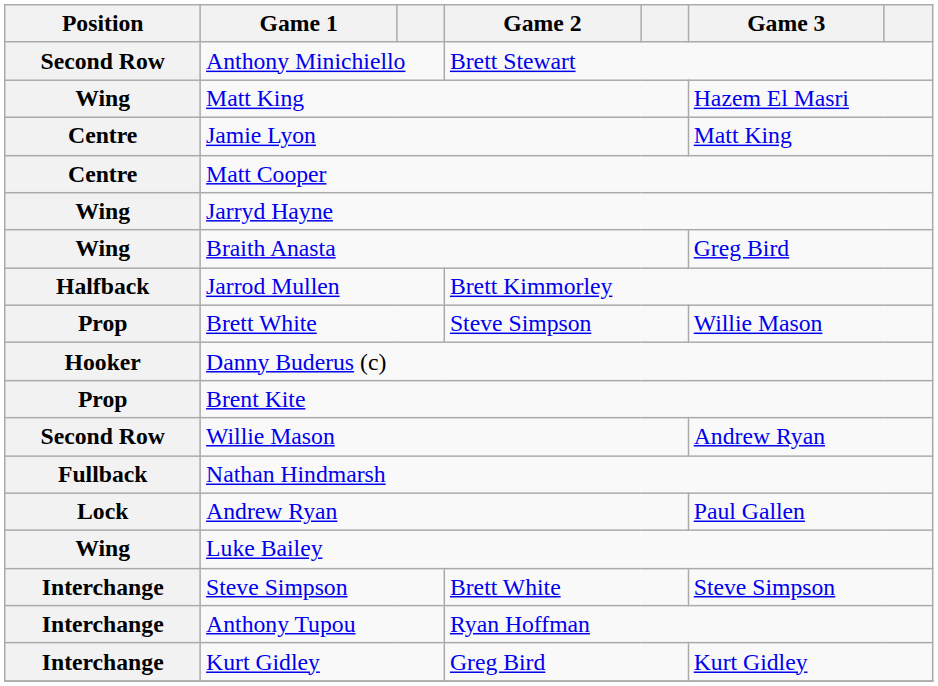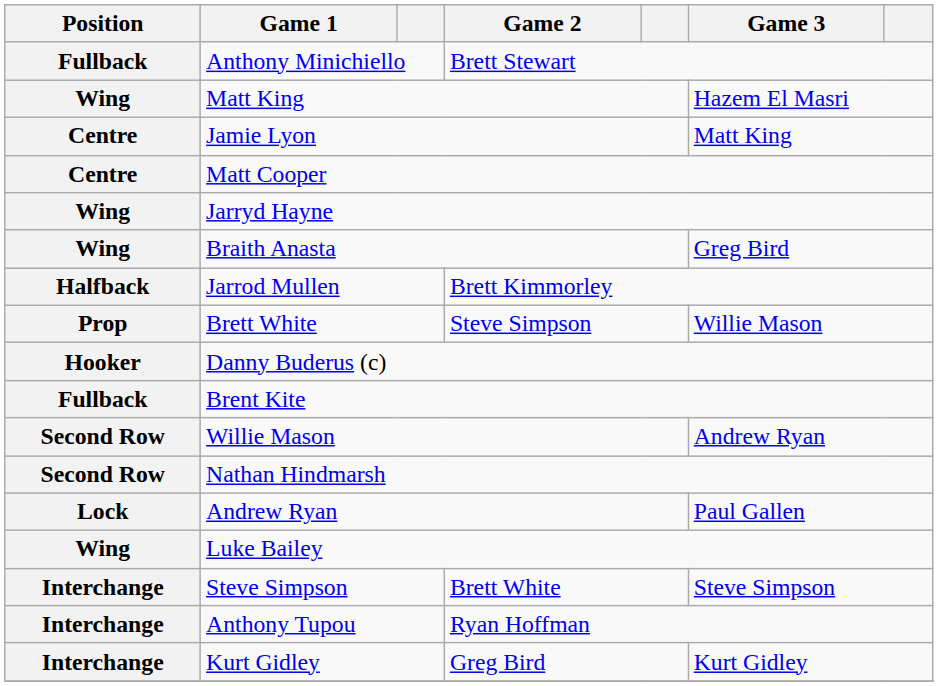Anthony Minichiello | Position: Second Row -> Fullback
Brent Kite | Position: Prop -> Fullback
Nathan Hindmarsh | Position: Fullback -> Second Row
